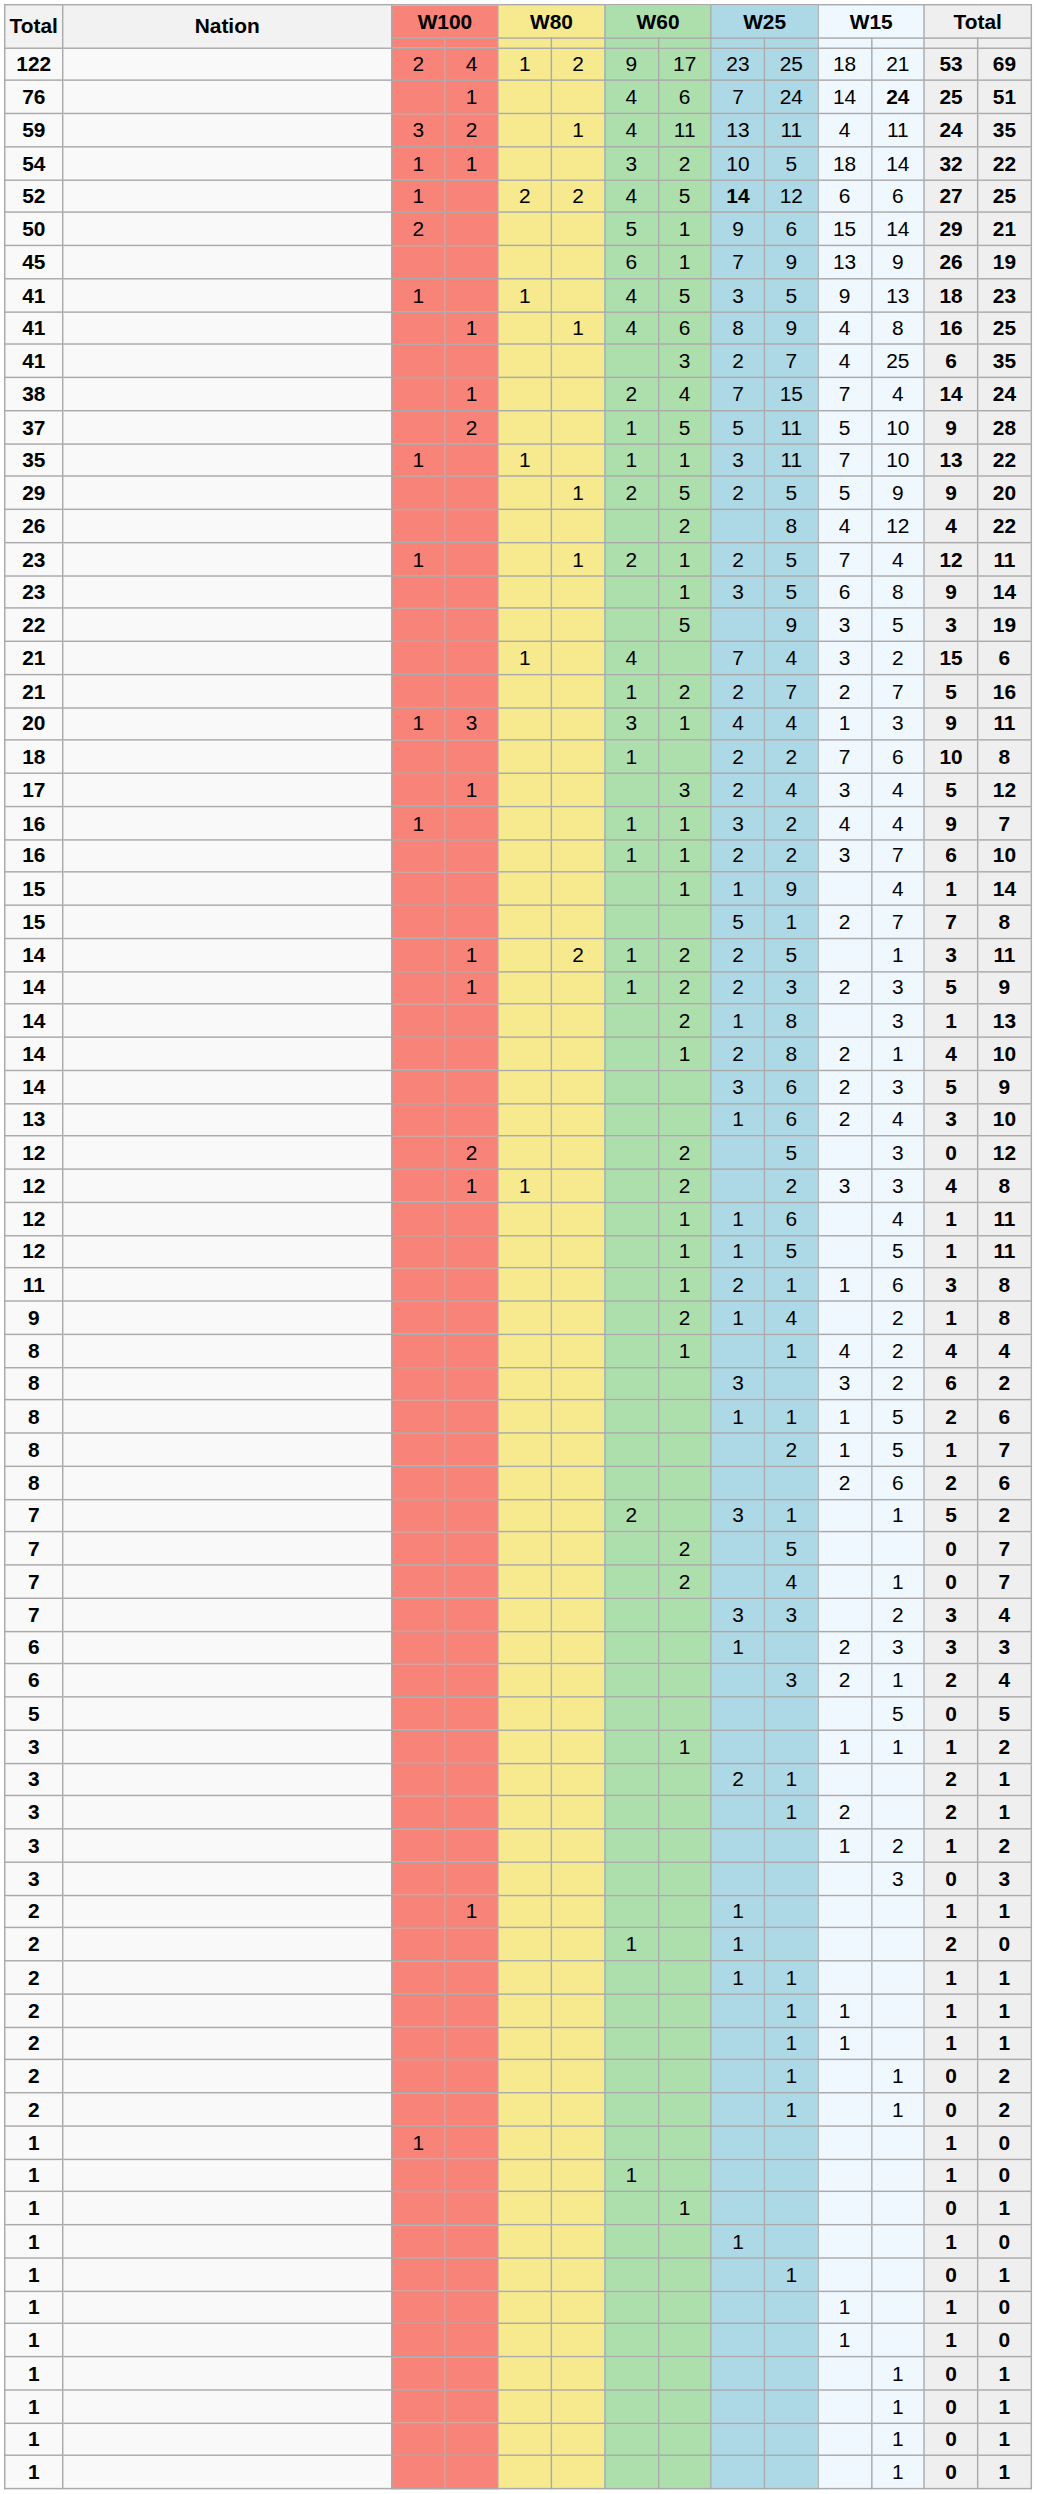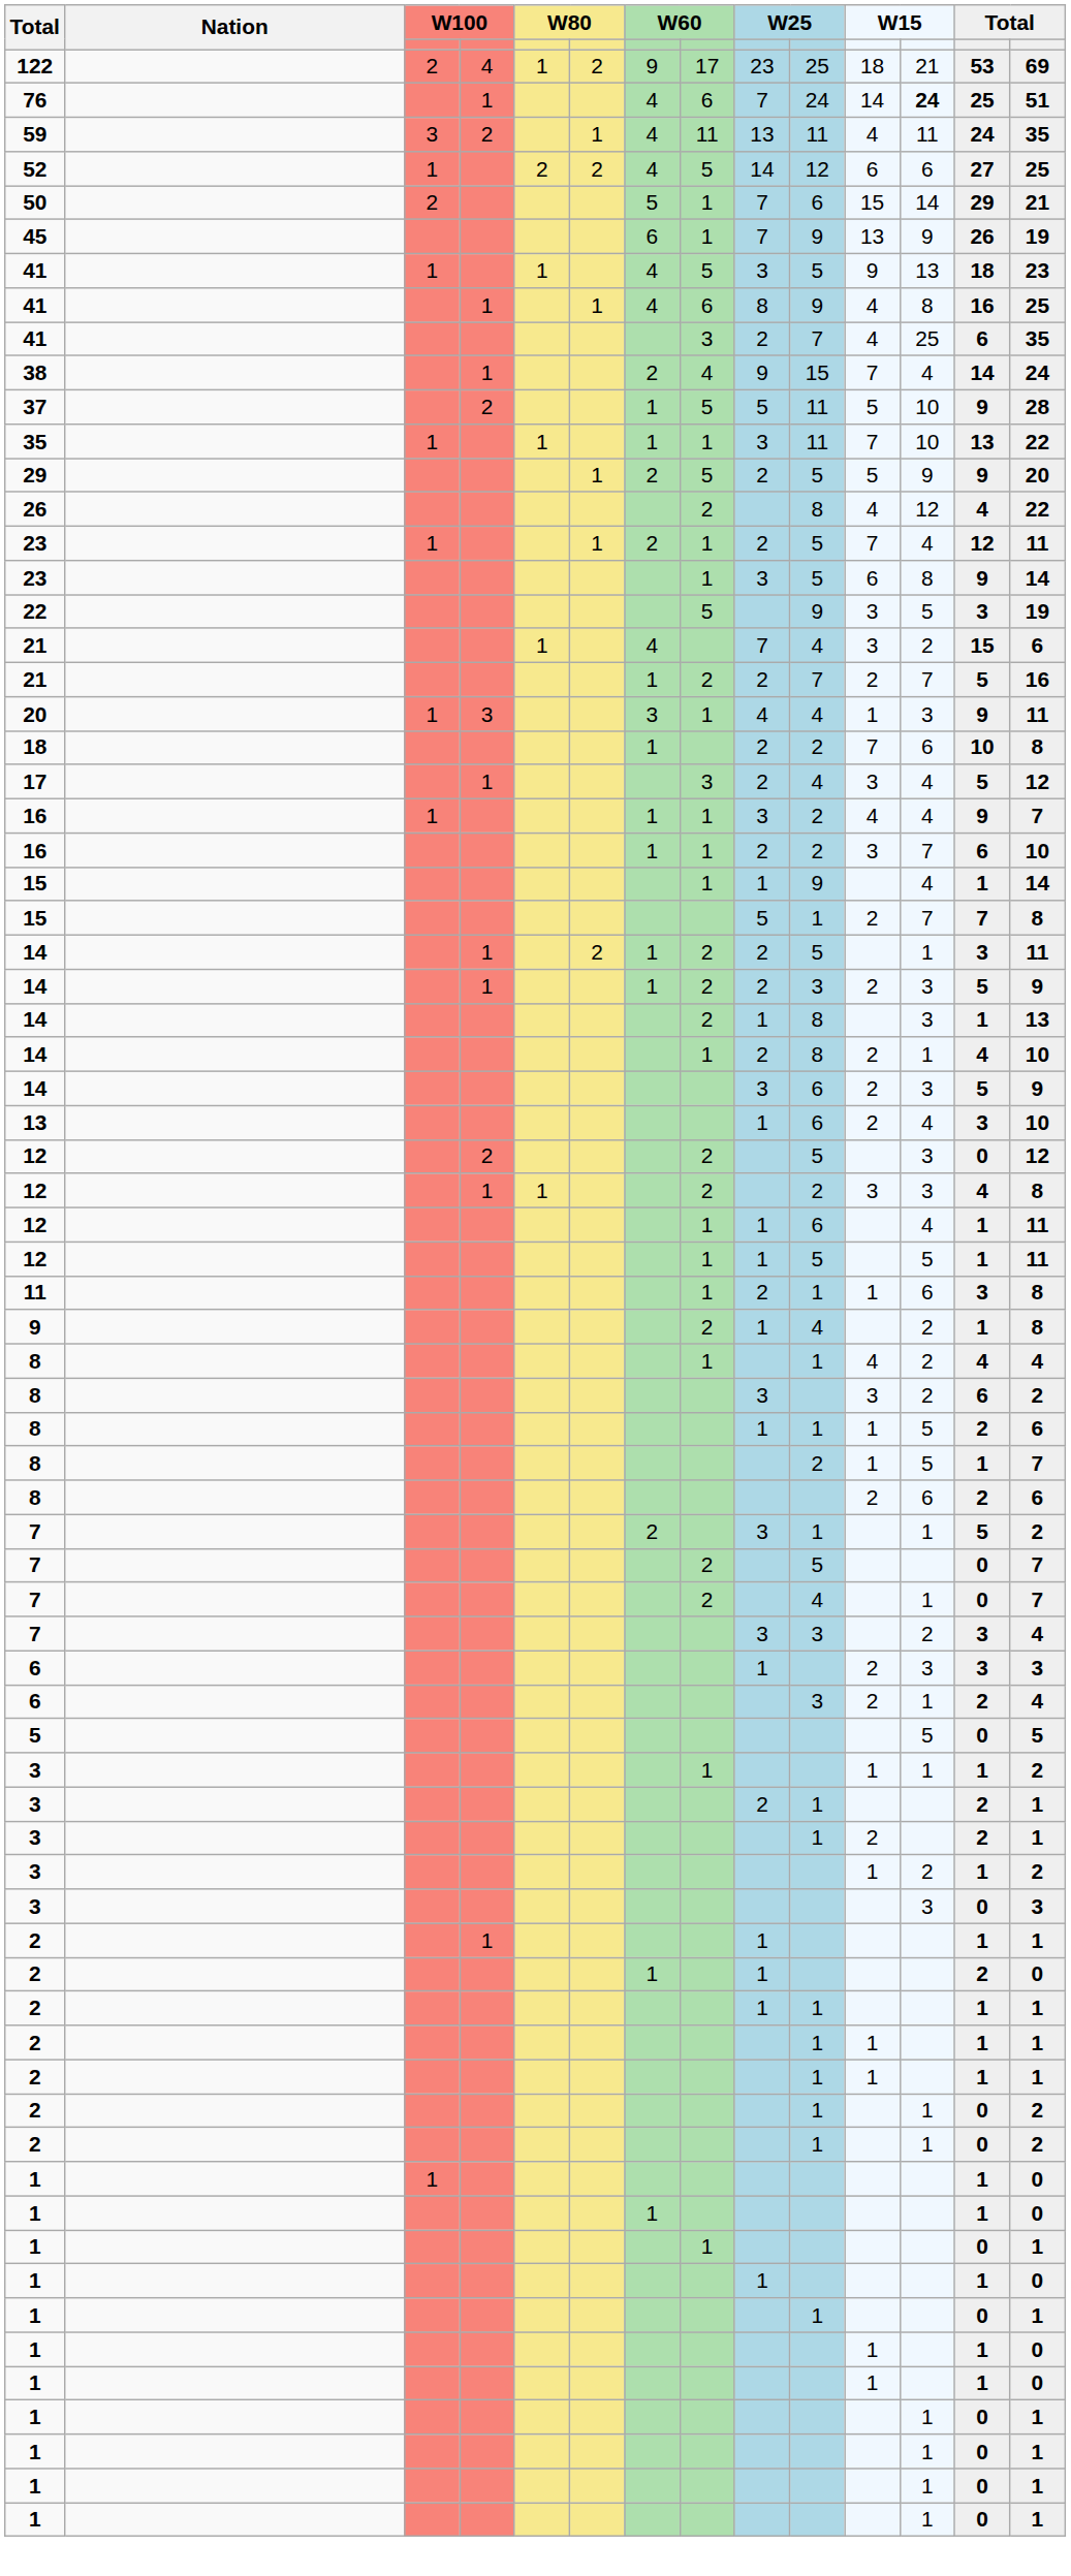- row: 54 | 1 | 1 | 3 | 2 | 10 | 5 | 18 | 14 | 32 | 22
52 | column 9: bold -> normal
50 | column 9: 9 -> 7
38 | column 9: 7 -> 9
